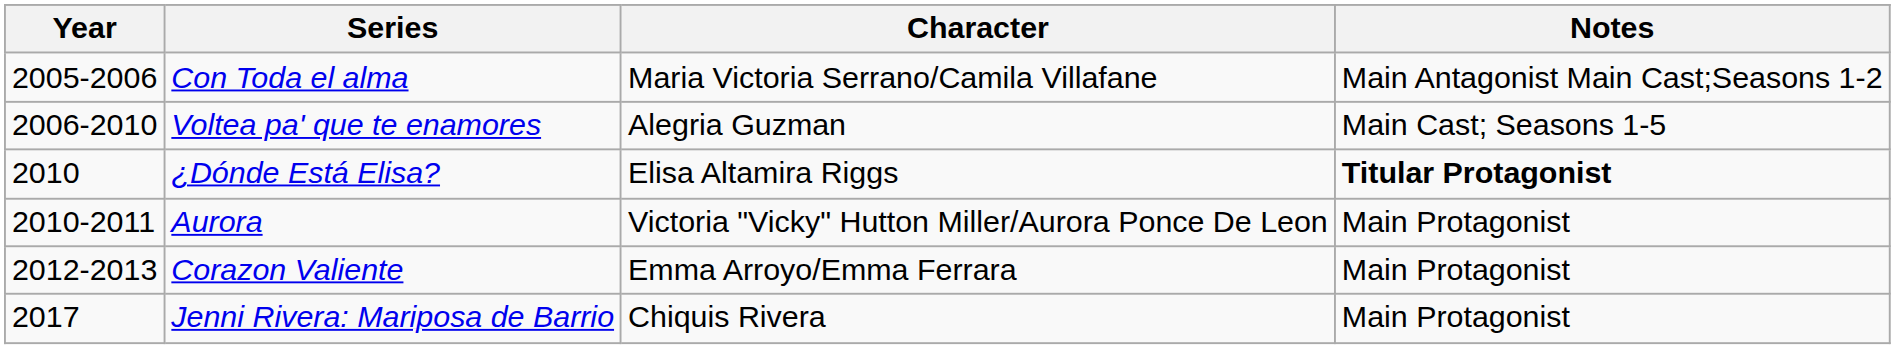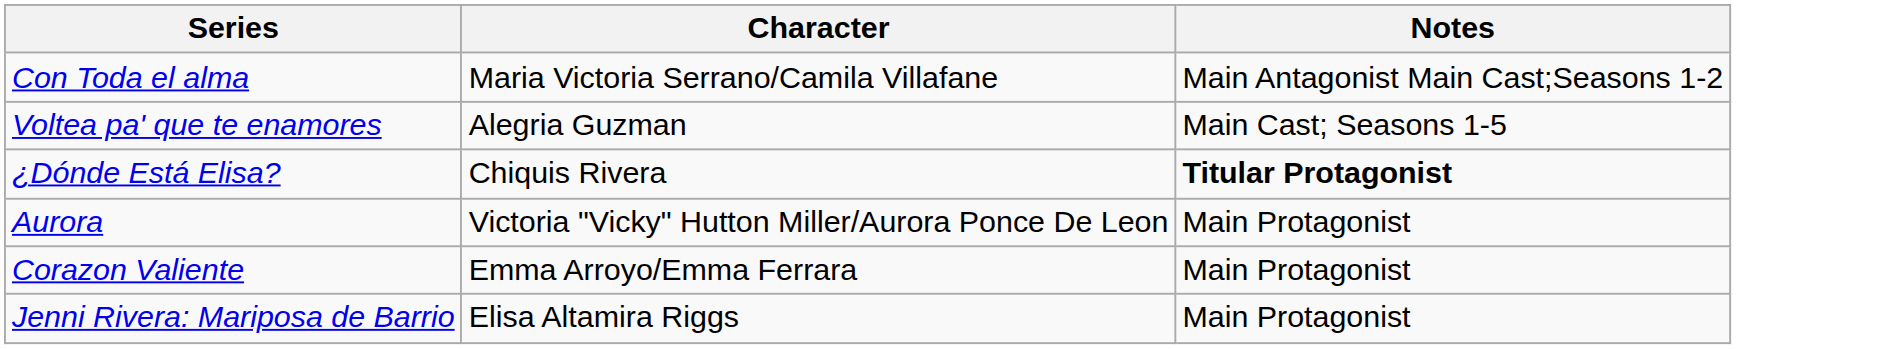- column: Year | 2005-2006 | 2006-2010 | 2010 | 2010-2011 | 2012-2013 | 2017
¿Dónde Está Elisa? | Character: Elisa Altamira Riggs -> Chiquis Rivera
Jenni Rivera: Mariposa de Barrio | Character: Chiquis Rivera -> Elisa Altamira Riggs
